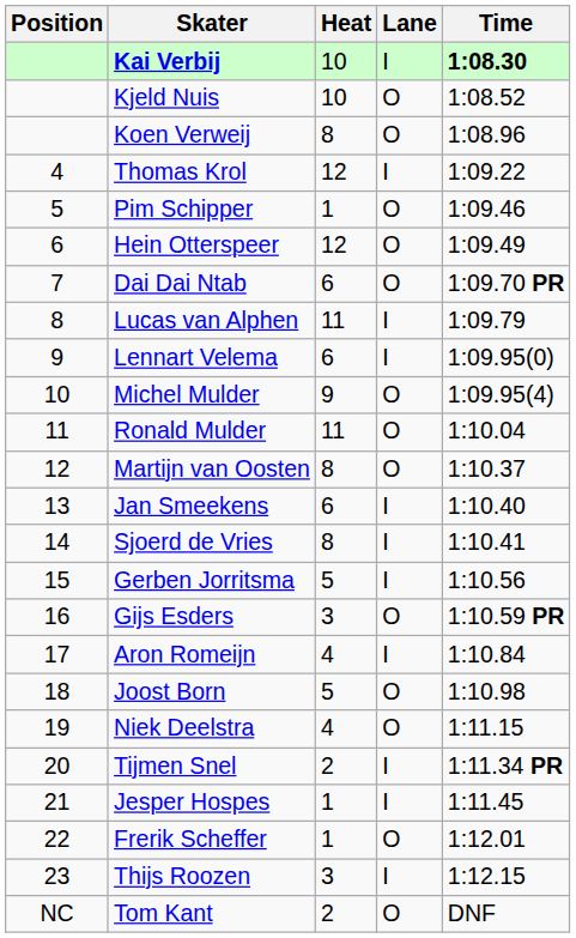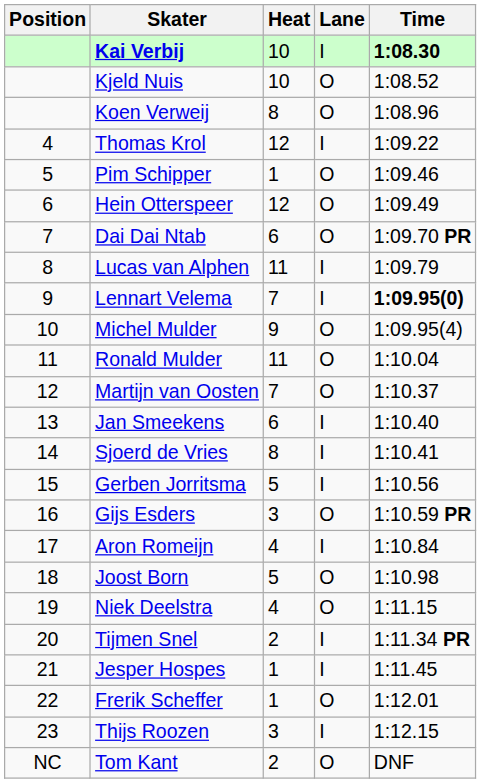Lennart Velema | Heat: 6 -> 7
Lennart Velema | Time: normal -> bold
Martijn van Oosten | Heat: 8 -> 7
